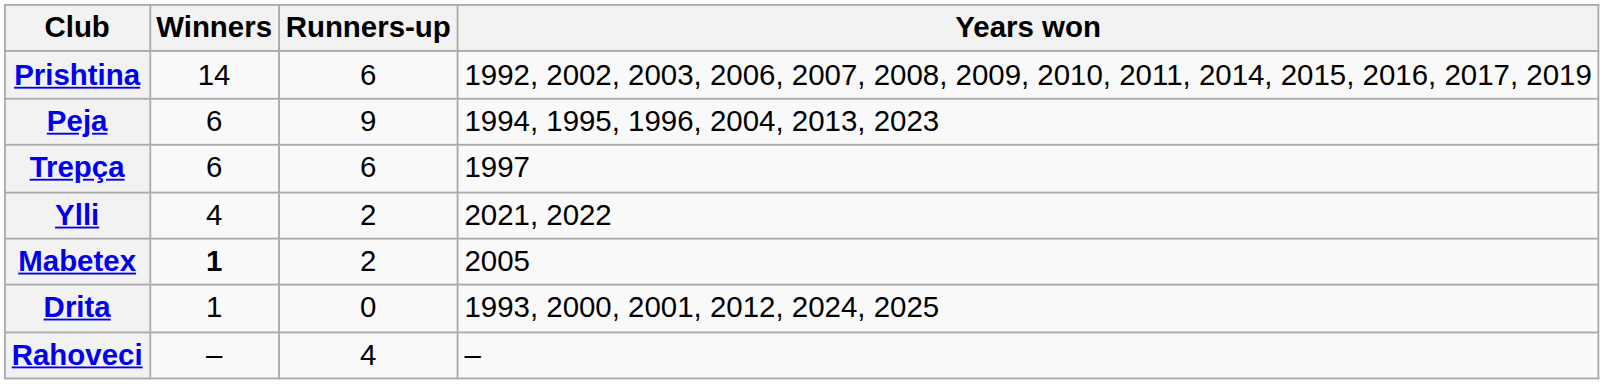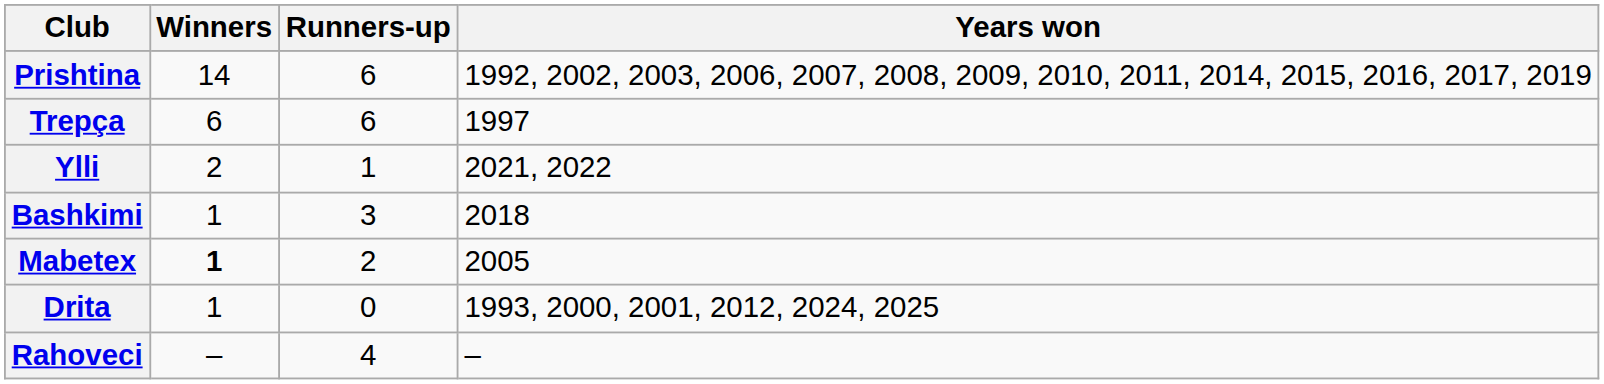- row: Peja | 6 | 9 | 1994, 1995, 1996, 2004, 2013, 2023
Ylli | Winners: 4 -> 2
Ylli | Runners-up: 2 -> 1
+ row: Bashkimi | 1 | 3 | 2018
